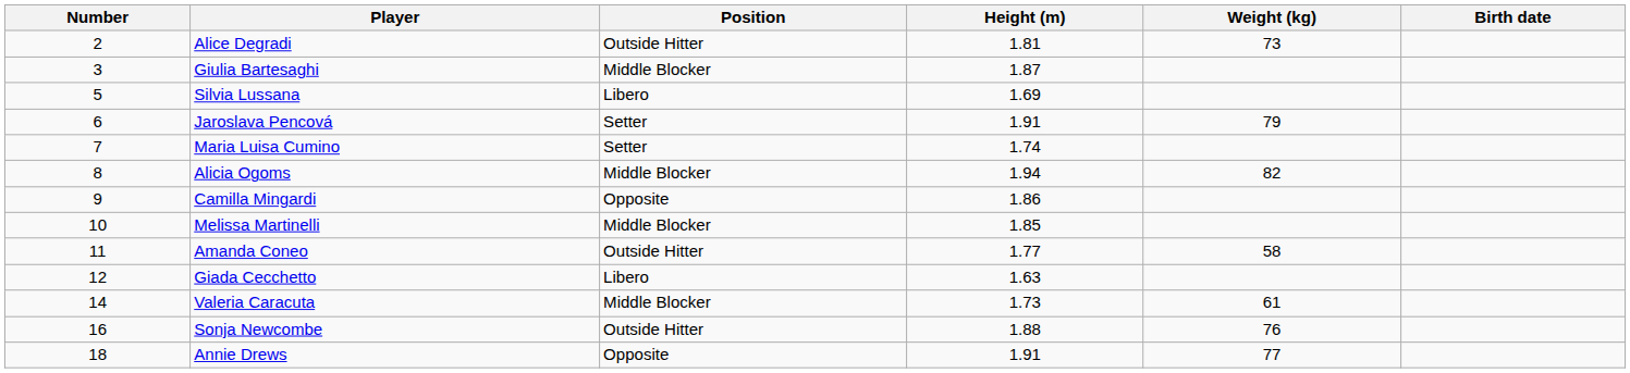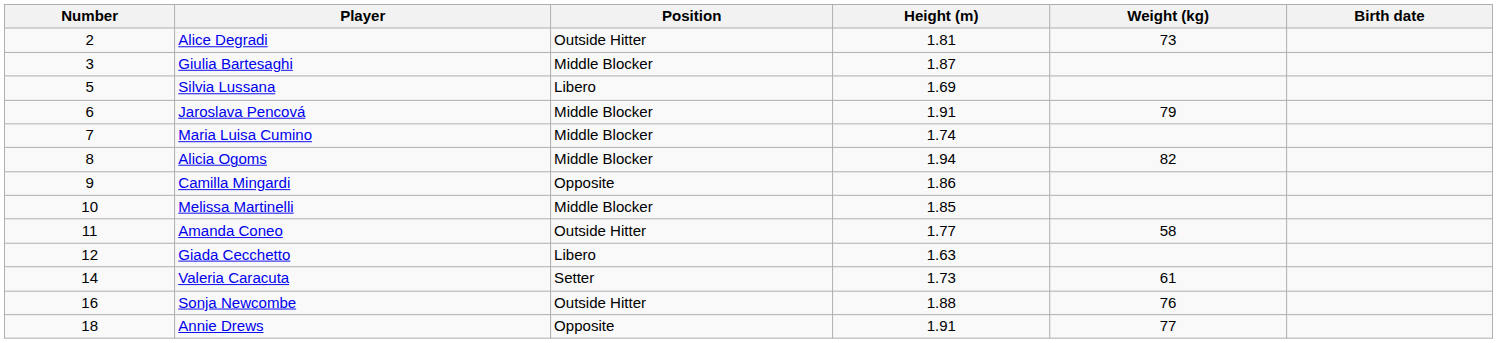Jaroslava Pencová | Position: Setter -> Middle Blocker
Maria Luisa Cumino | Position: Setter -> Middle Blocker
Valeria Caracuta | Position: Middle Blocker -> Setter
